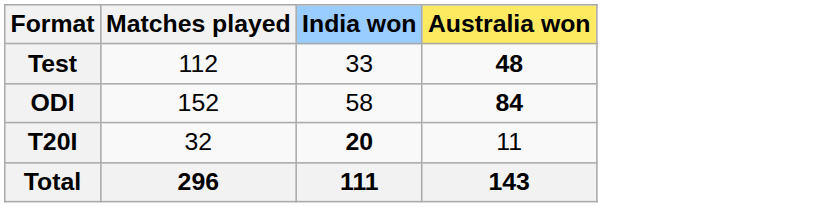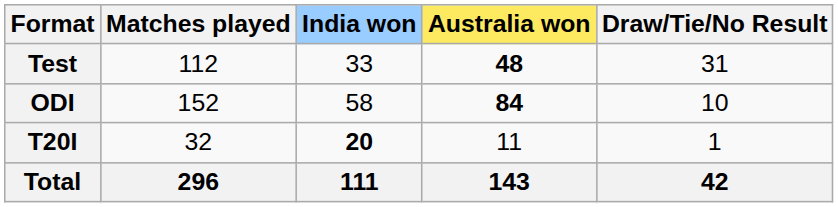+ column: Draw/Tie/No Result | 31 | 10 | 1 | 42
